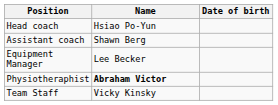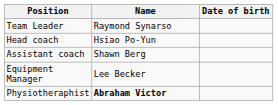+ row: Team Leader | Raymond Synarso
- row: Team Staff | Vicky Kinsky
